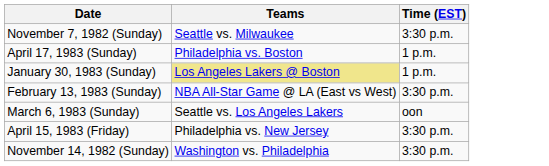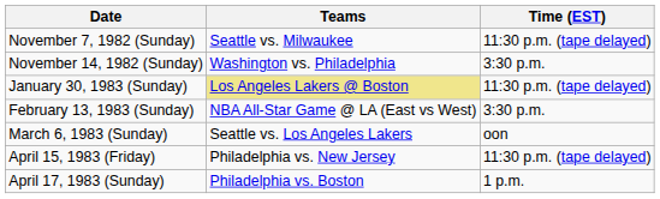November 7, 1982 (Sunday) | Time (EST): 3:30 p.m. -> 11:30 p.m. (tape delayed)
rows swapped: November 14, 1982 (Sunday) <-> April 17, 1983 (Sunday)
January 30, 1983 (Sunday) | Time (EST): 1 p.m. -> 11:30 p.m. (tape delayed)
April 15, 1983 (Friday) | Time (EST): 3:30 p.m. -> 11:30 p.m. (tape delayed)
